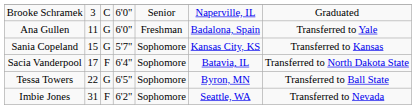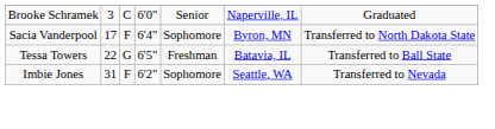- row: Ana Gullen | 11 | G | 6'0" | Freshman | Badalona, Spain | Transferred to Yale
- row: Sania Copeland | 15 | G | 5'7" | Sophomore | Kansas City, KS | Transferred to Kansas
Sacia Vanderpool | column 6: Batavia, IL -> Byron, MN
Tessa Towers | column 5: Sophomore -> Freshman
Tessa Towers | column 6: Byron, MN -> Batavia, IL
